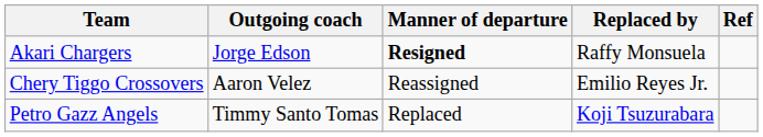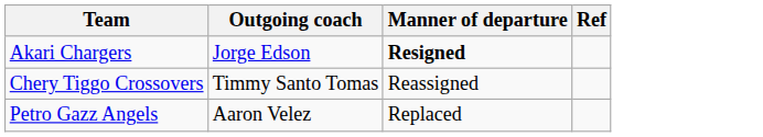- column: Replaced by | Raffy Monsuela | Emilio Reyes Jr. | Koji Tsuzurabara
Chery Tiggo Crossovers | Outgoing coach: Aaron Velez -> Timmy Santo Tomas
Petro Gazz Angels | Outgoing coach: Timmy Santo Tomas -> Aaron Velez
